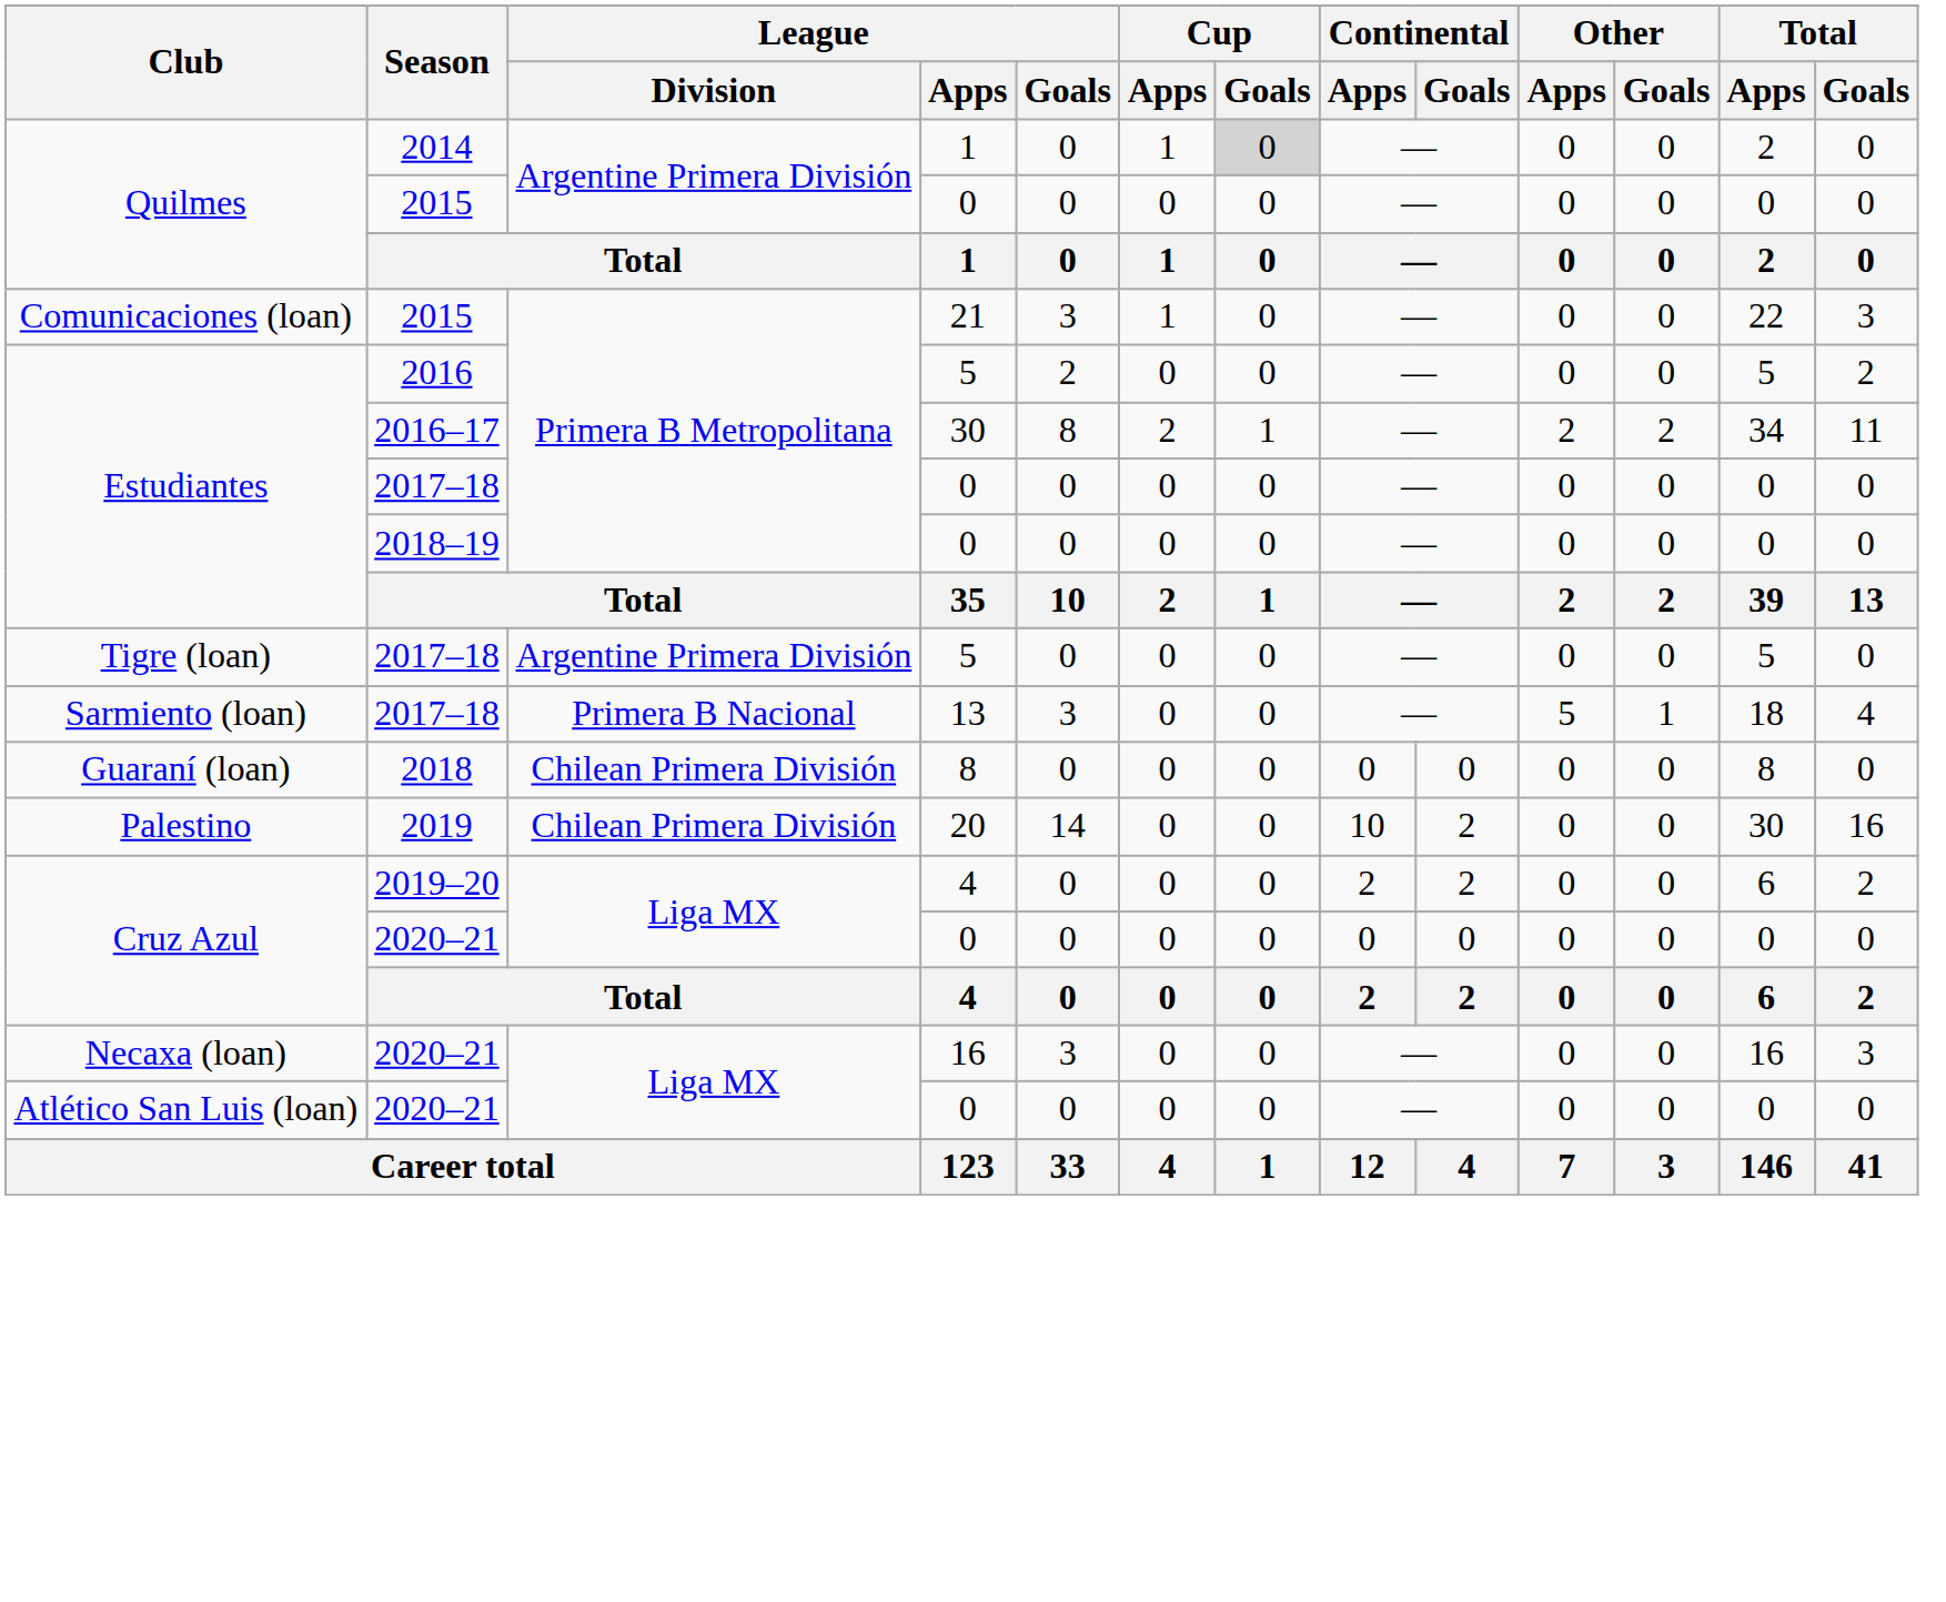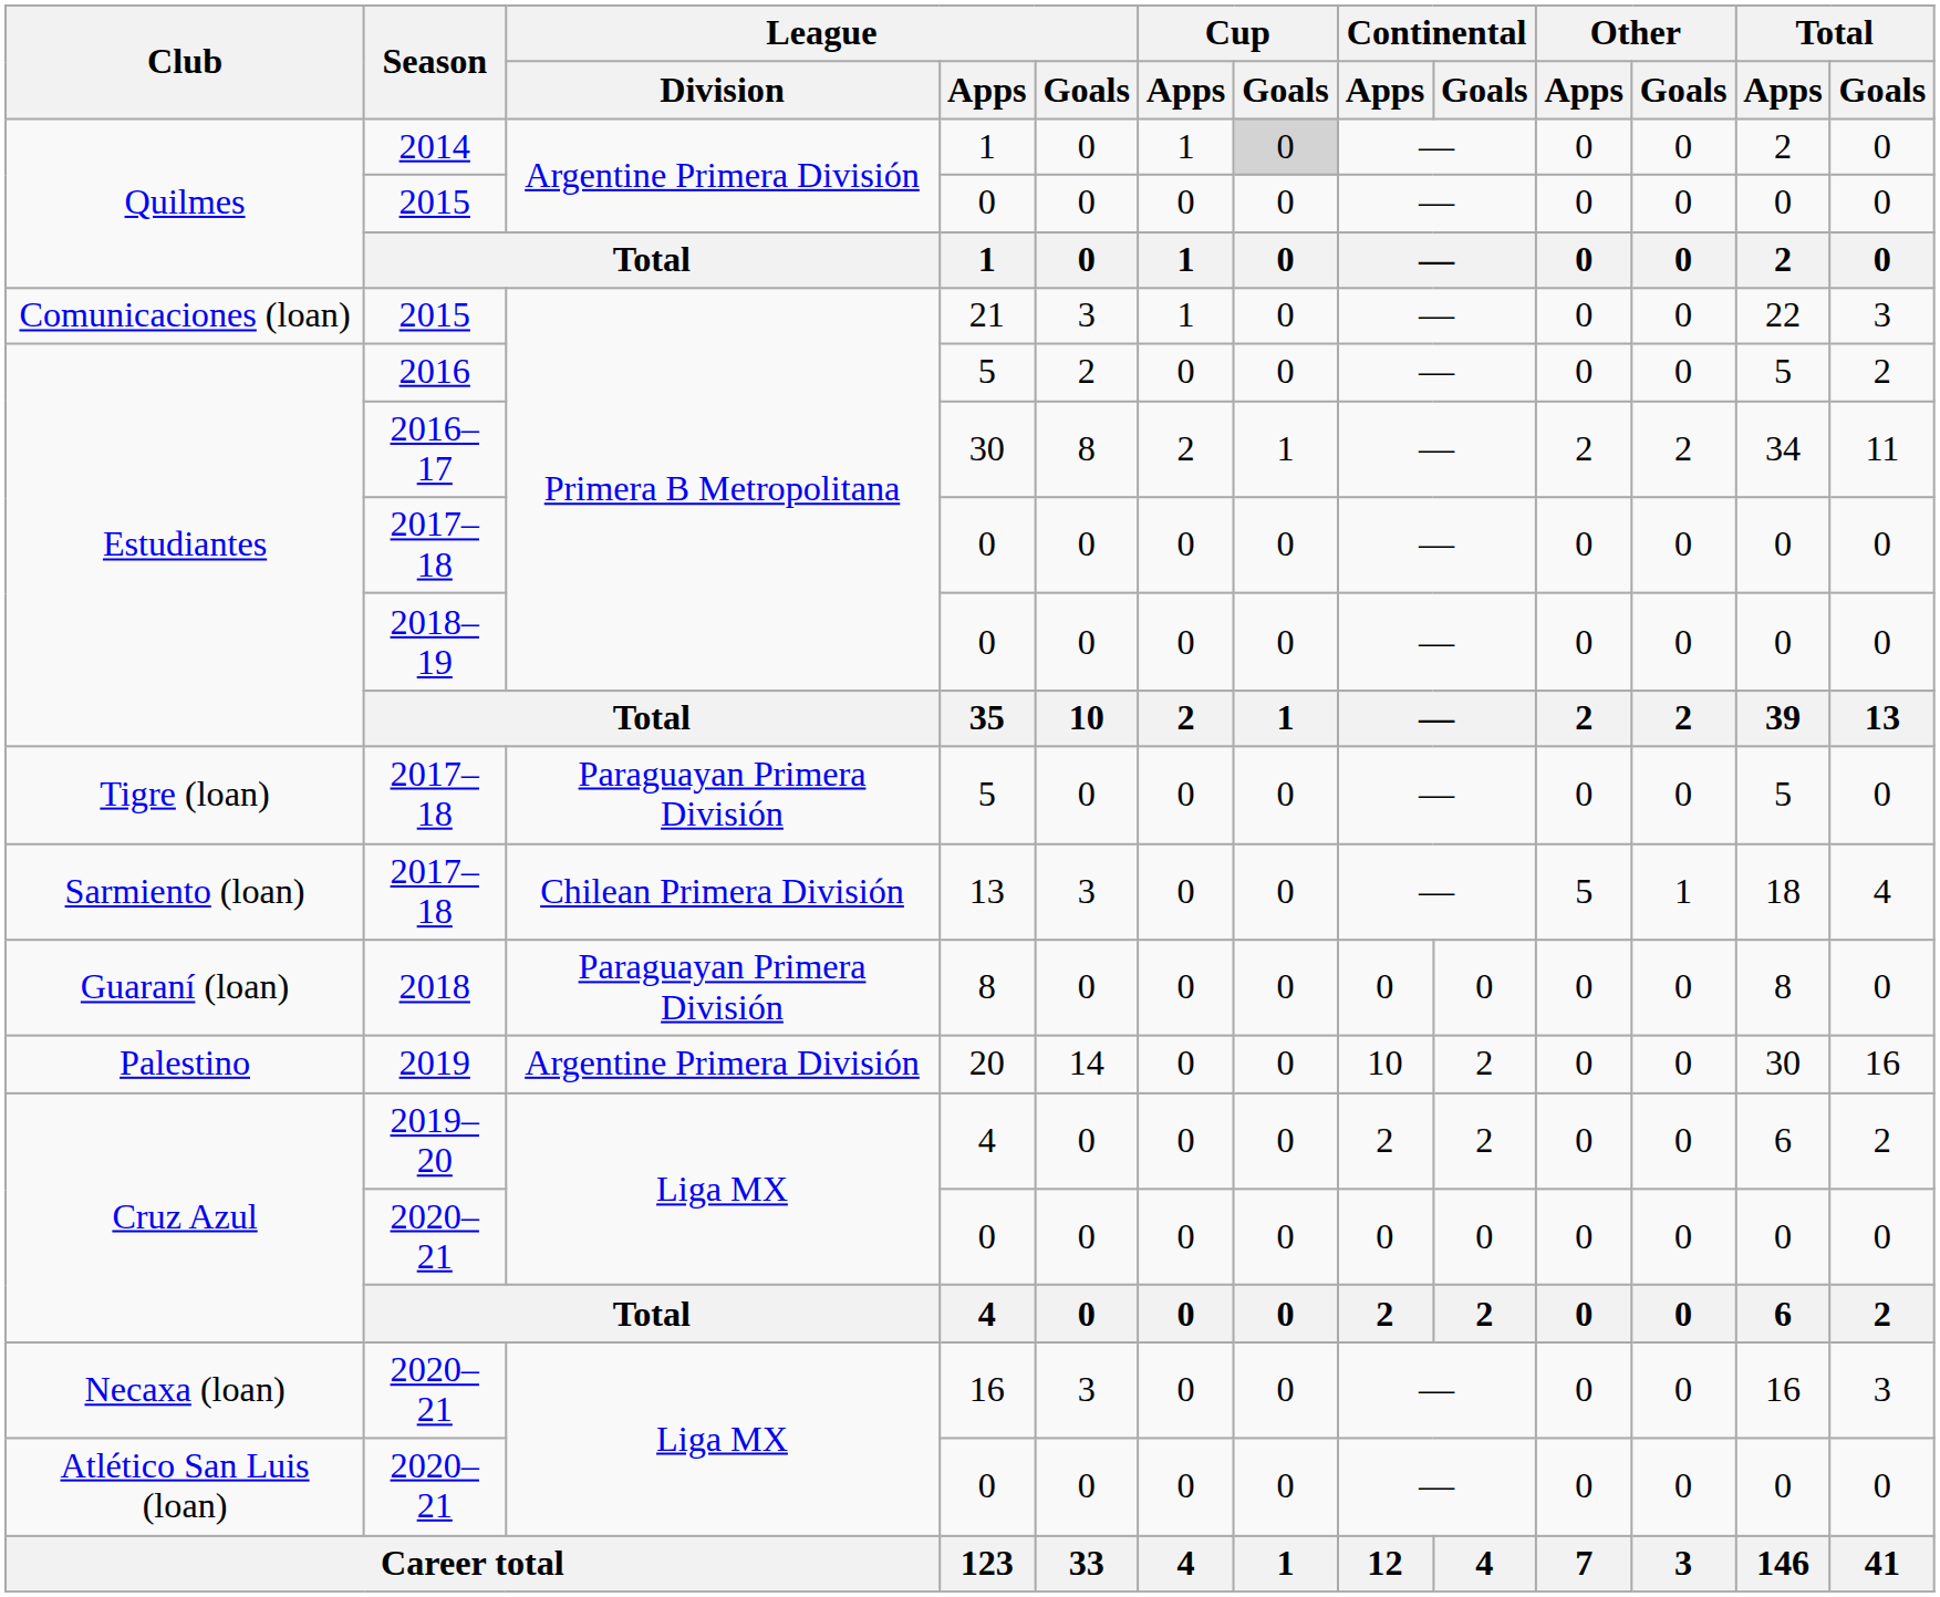Tigre (loan) | League / Division: Argentine Primera División -> Paraguayan Primera División
Sarmiento (loan) | League / Division: Primera B Nacional -> Chilean Primera División
Guaraní (loan) | League / Division: Chilean Primera División -> Paraguayan Primera División
Palestino | League / Division: Chilean Primera División -> Argentine Primera División
